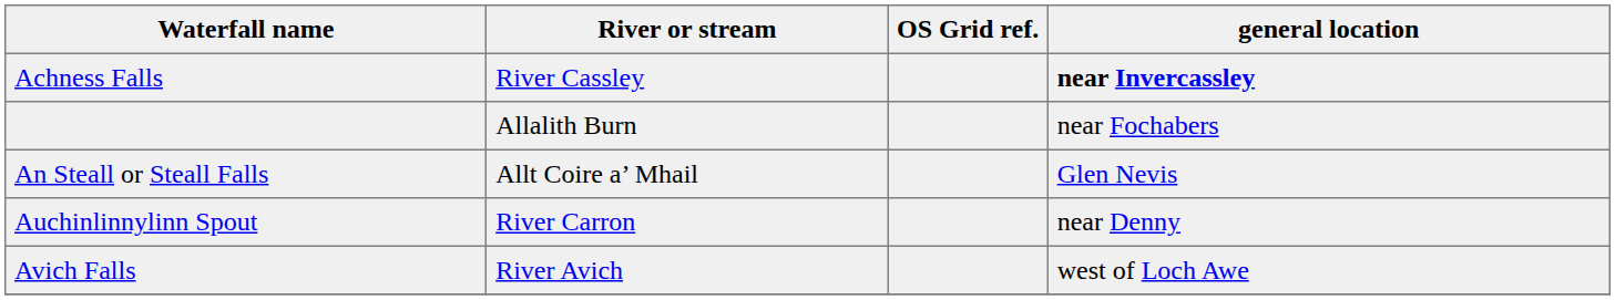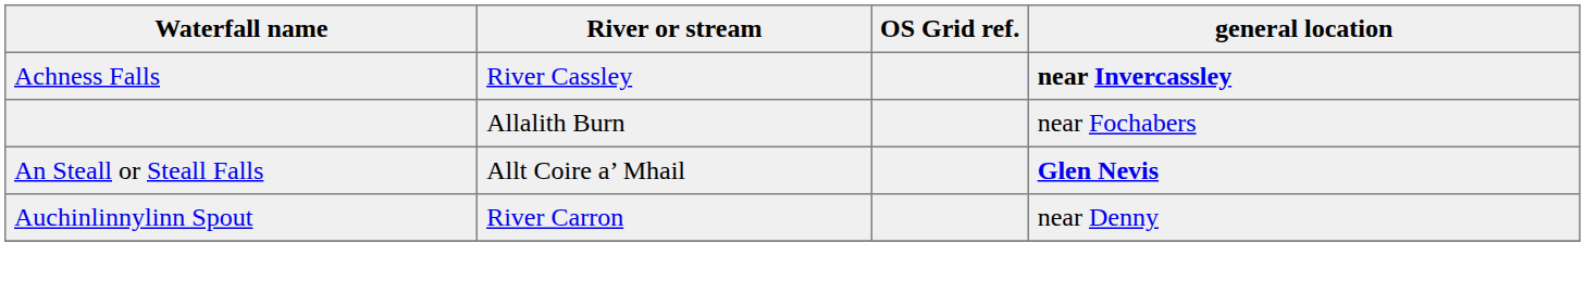An Steall or Steall Falls | general location: normal -> bold
- row: Avich Falls | River Avich | west of Loch Awe
